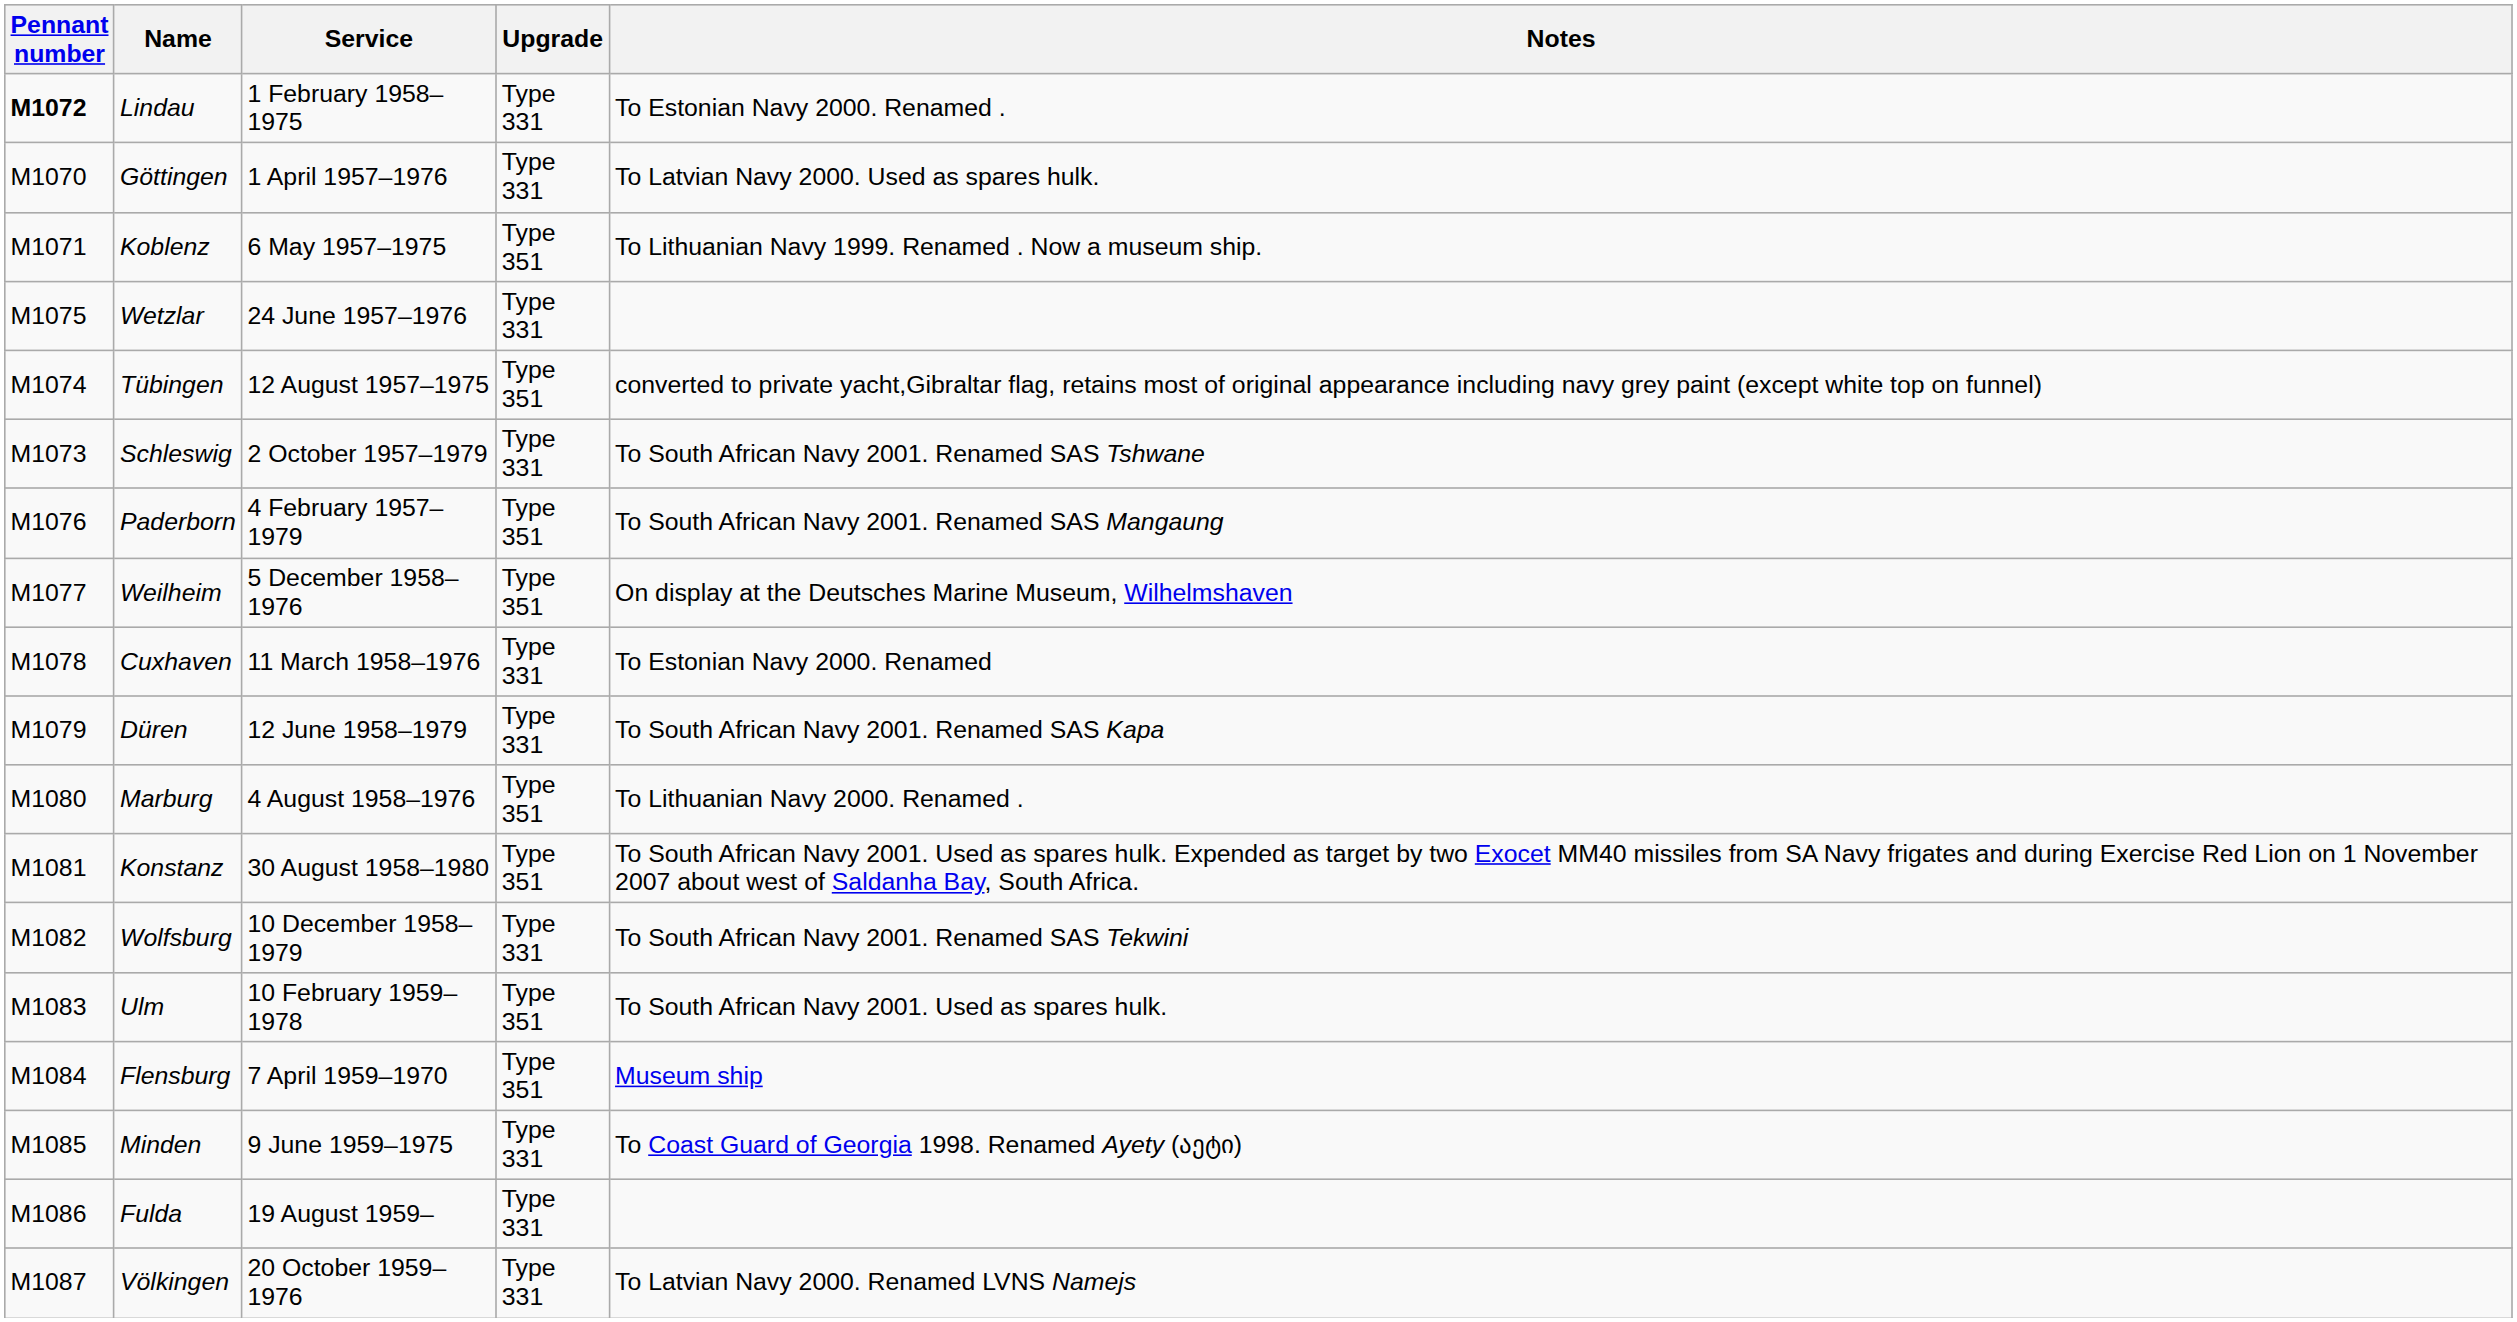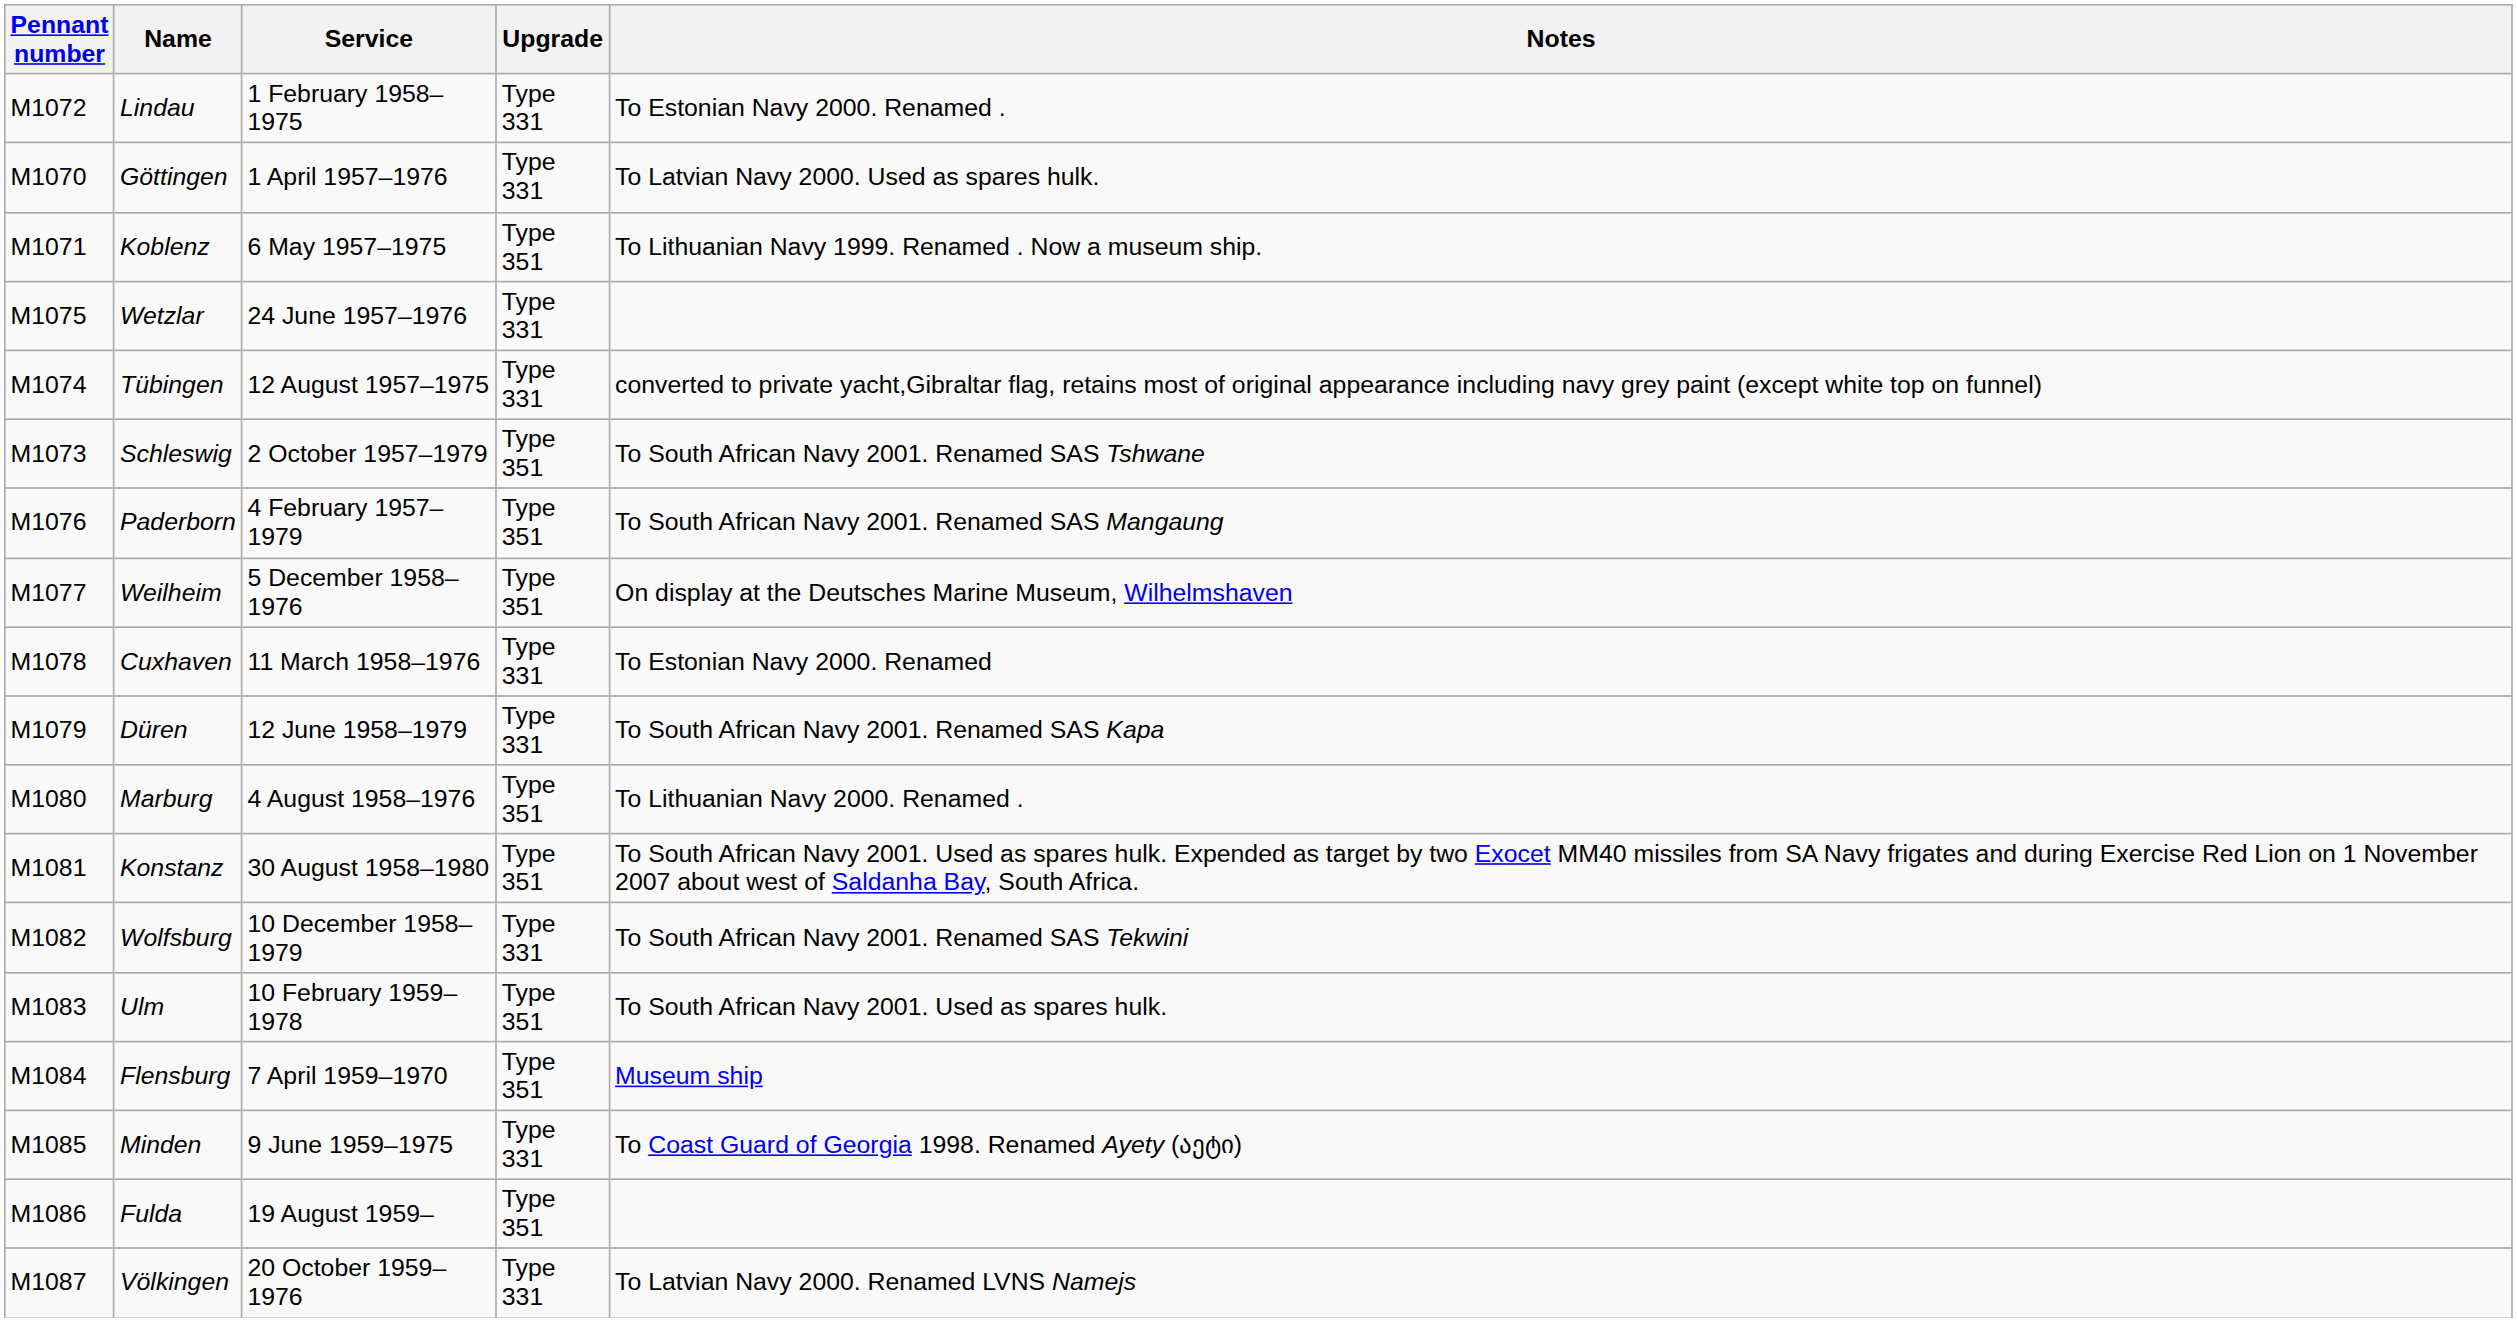Lindau | Pennant number: bold -> normal
Tübingen | Upgrade: Type 351 -> Type 331
Schleswig | Upgrade: Type 331 -> Type 351
Fulda | Upgrade: Type 331 -> Type 351
